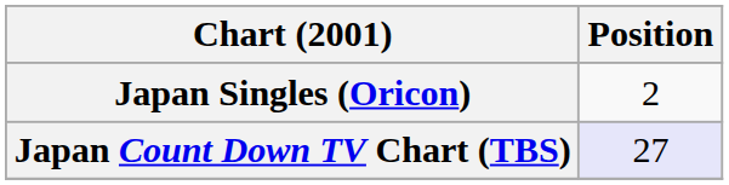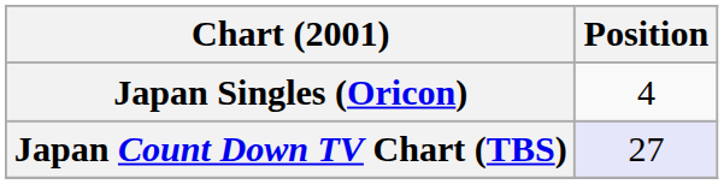Japan Singles (Oricon) | Position: 2 -> 4
